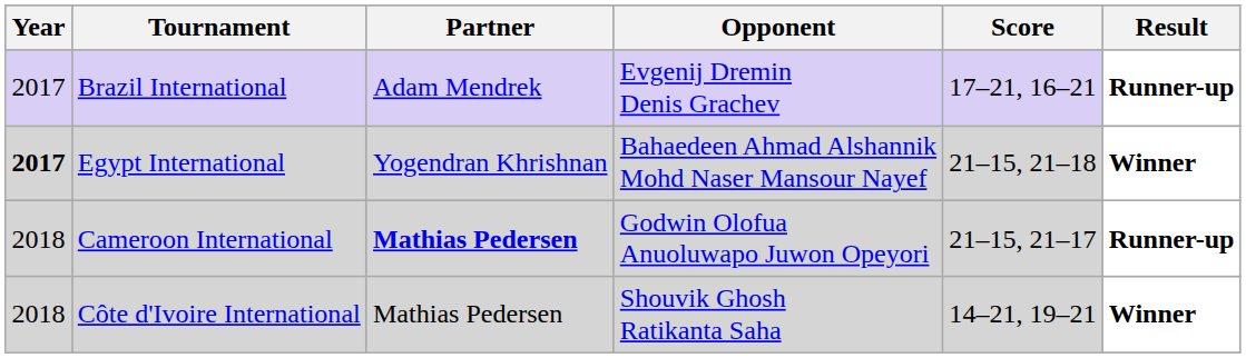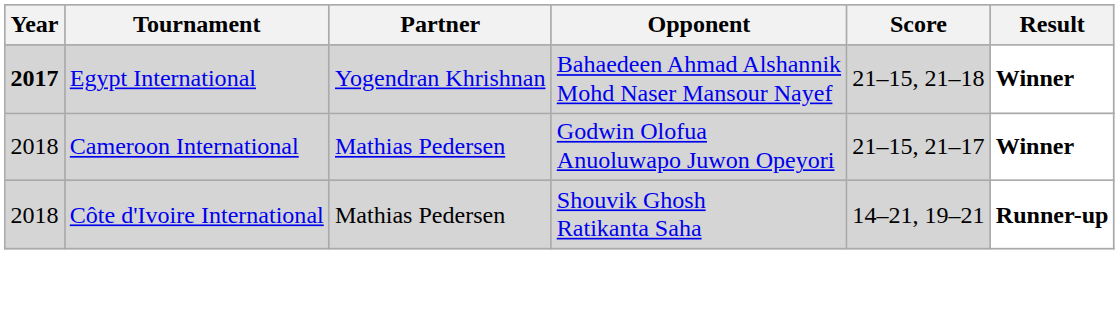- row: 2017 | Brazil International | Adam Mendrek | Evgenij Dremin Denis Grachev | 17–21, 16–21 | Runner-up
Cameroon International | Partner: bold -> normal
Cameroon International | Result: Runner-up -> Winner
Côte d'Ivoire International | Result: Winner -> Runner-up
